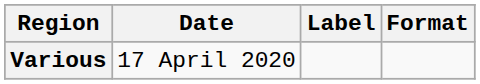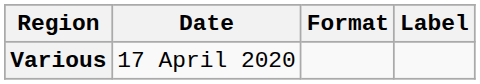columns swapped: Format <-> Label
